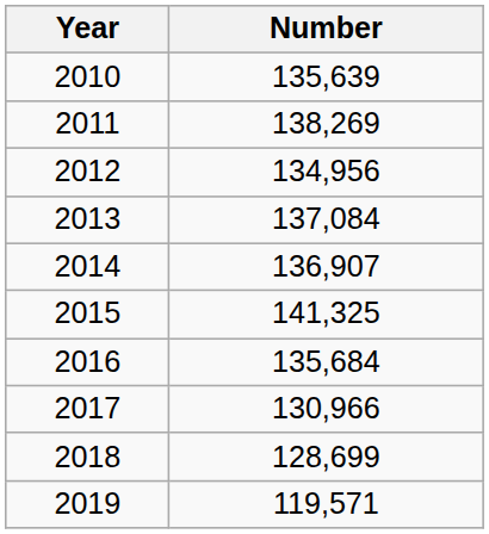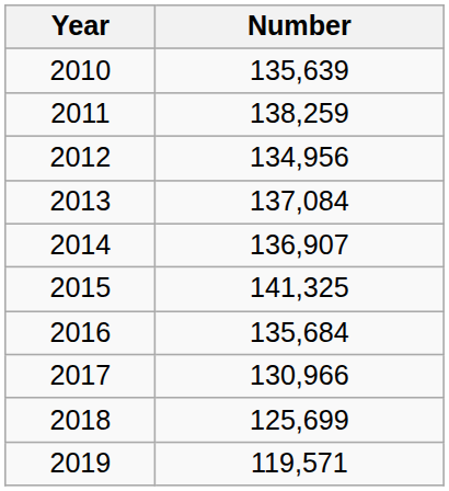2011 | Number: 138,269 -> 138,259
2018 | Number: 128,699 -> 125,699
